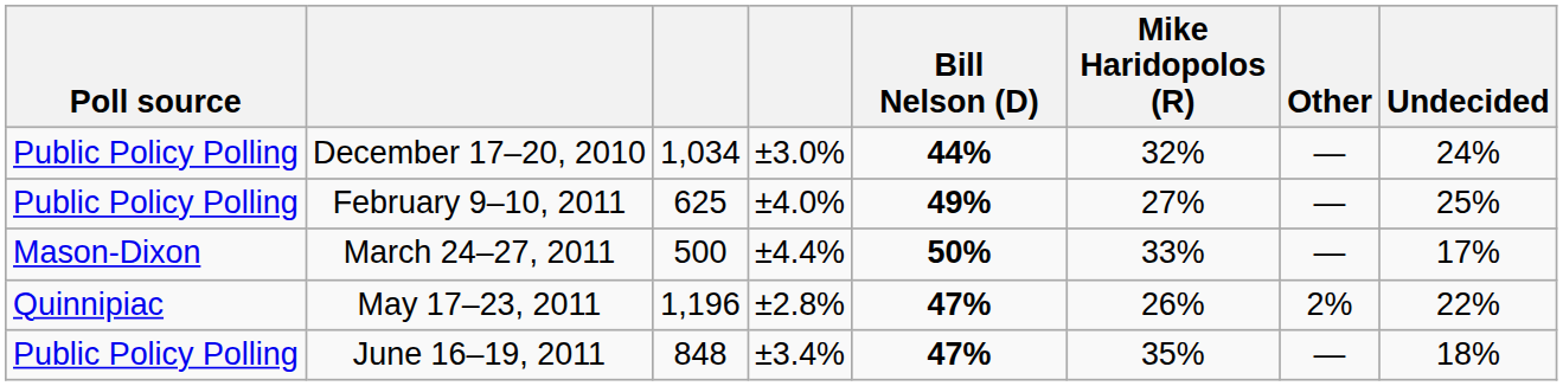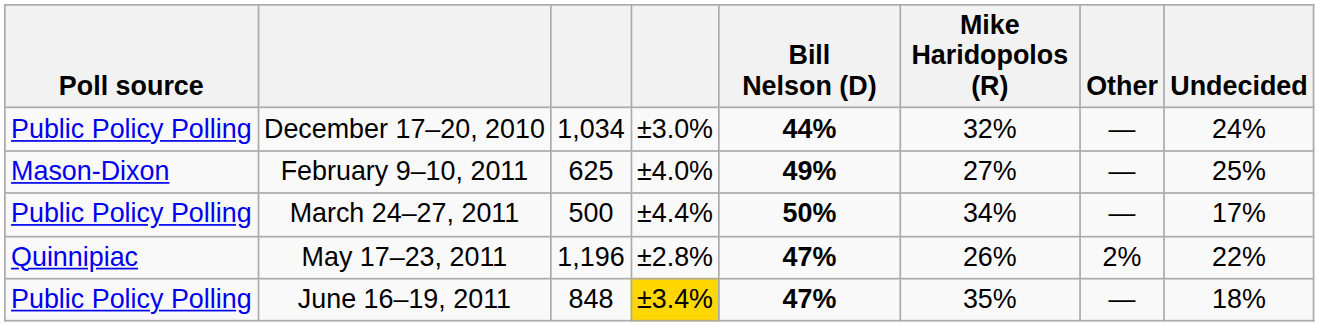February 9–10, 2011 | Poll source: Public Policy Polling -> Mason-Dixon
March 24–27, 2011 | Poll source: Mason-Dixon -> Public Policy Polling
March 24–27, 2011 | Mike Haridopolos (R): 33% -> 34%
June 16–19, 2011 | column 4: no background -> gold background
